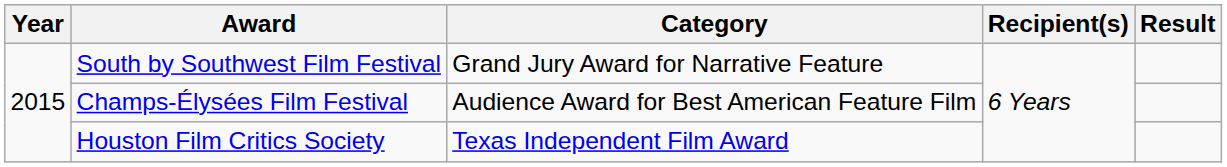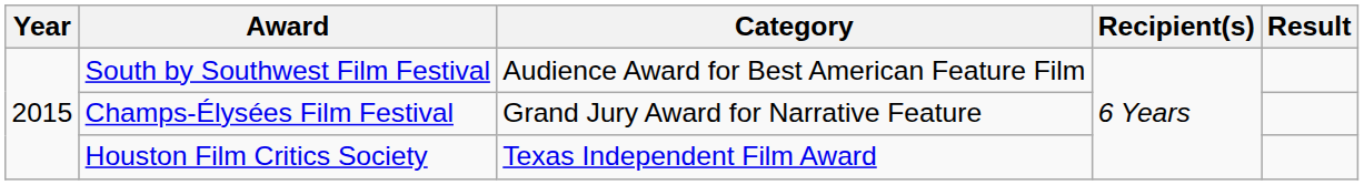South by Southwest Film Festival | Category: Grand Jury Award for Narrative Feature -> Audience Award for Best American Feature Film
Champs-Élysées Film Festival | Category: Audience Award for Best American Feature Film -> Grand Jury Award for Narrative Feature
